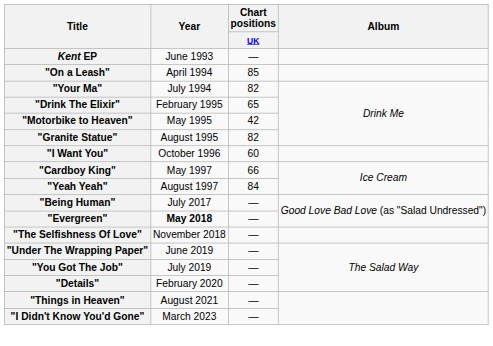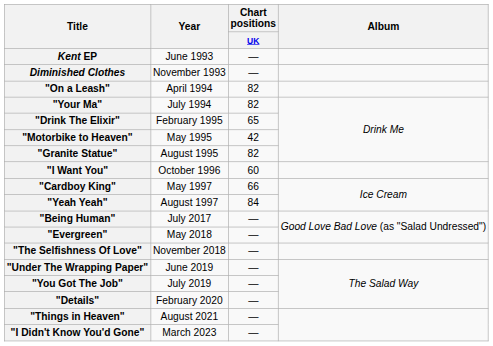+ row: Diminished Clothes | November 1993 | —
"On a Leash" | Chart positions / UK: 85 -> 82
"Evergreen" | Year: bold -> normal
